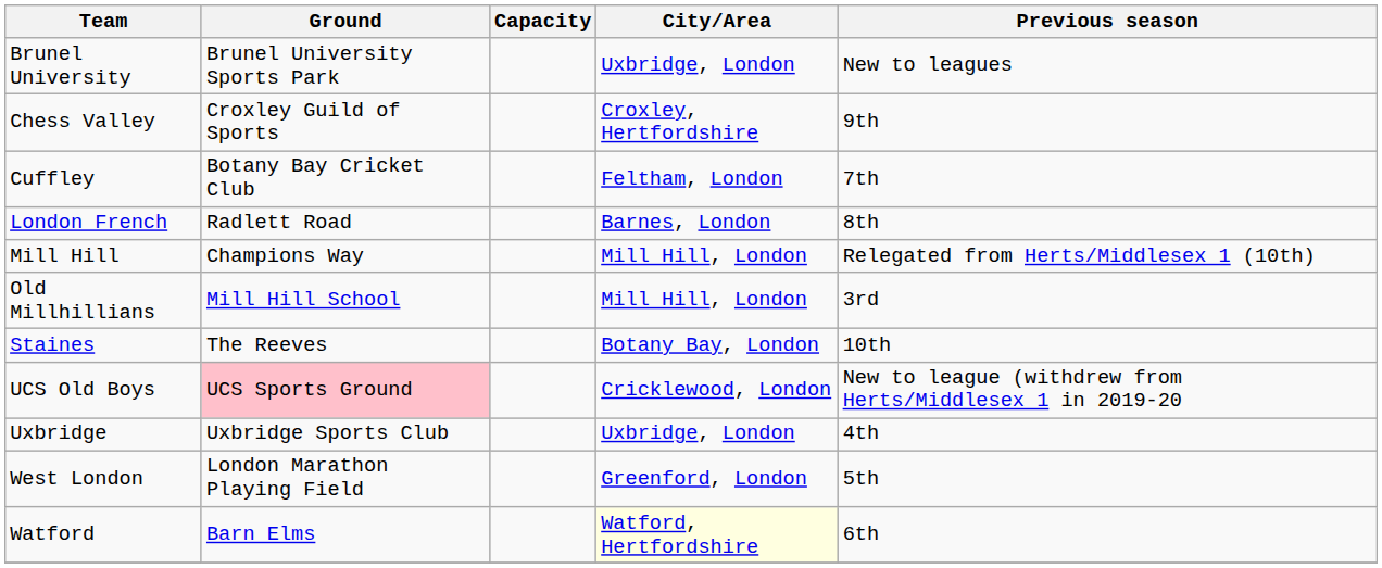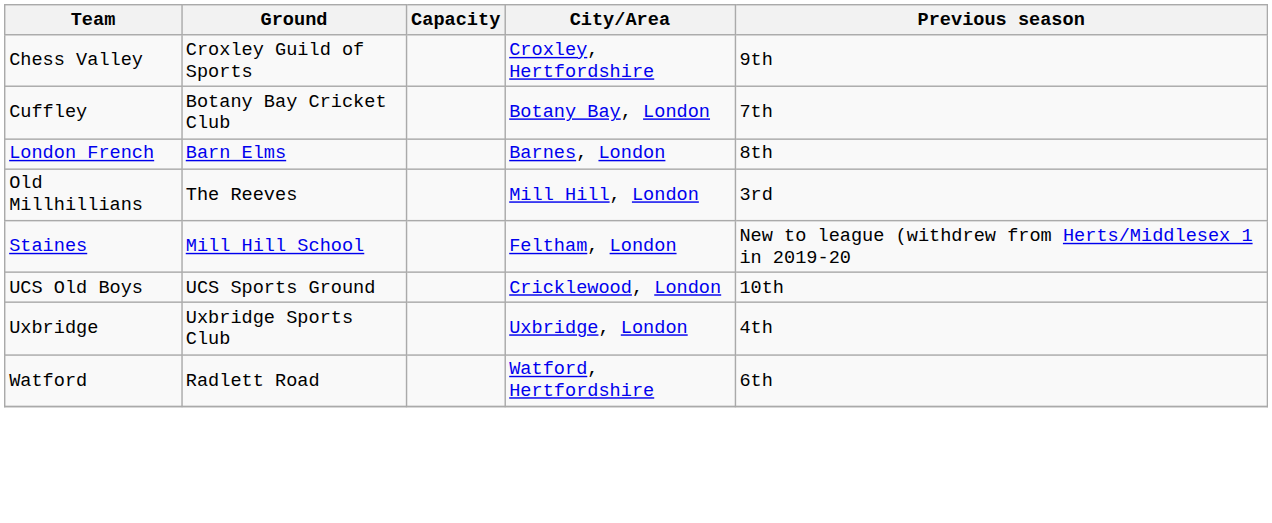- row: Brunel University | Brunel University Sports Park | Uxbridge, London | New to leagues
Cuffley | City/Area: Feltham, London -> Botany Bay, London
London French | Ground: Radlett Road -> Barn Elms
- row: Mill Hill | Champions Way | Mill Hill, London | Relegated from Herts/Middlesex 1 (10th)
Old Millhillians | Ground: Mill Hill School -> The Reeves
Staines | Ground: The Reeves -> Mill Hill School
Staines | City/Area: Botany Bay, London -> Feltham, London
Staines | Previous season: 10th -> New to league (withdrew from Herts/Middlesex 1 in 2019-20
UCS Old Boys | Ground: pink background -> no background
UCS Old Boys | Previous season: New to league (withdrew from Herts/Middlesex 1 in 2019-20 -> 10th
- row: West London | London Marathon Playing Field | Greenford, London | 5th
Watford | Ground: Barn Elms -> Radlett Road
Watford | City/Area: lightyellow background -> no background
